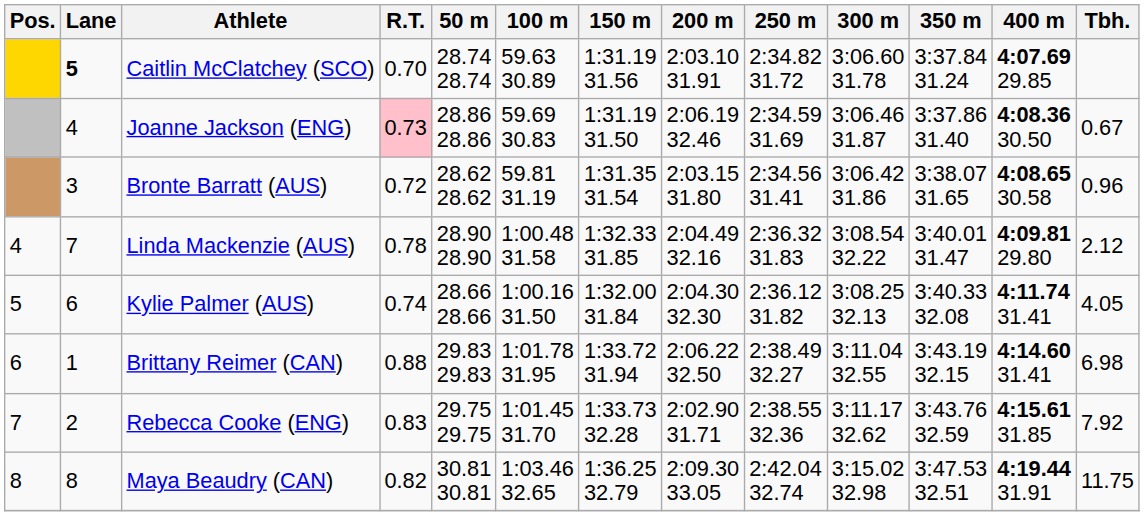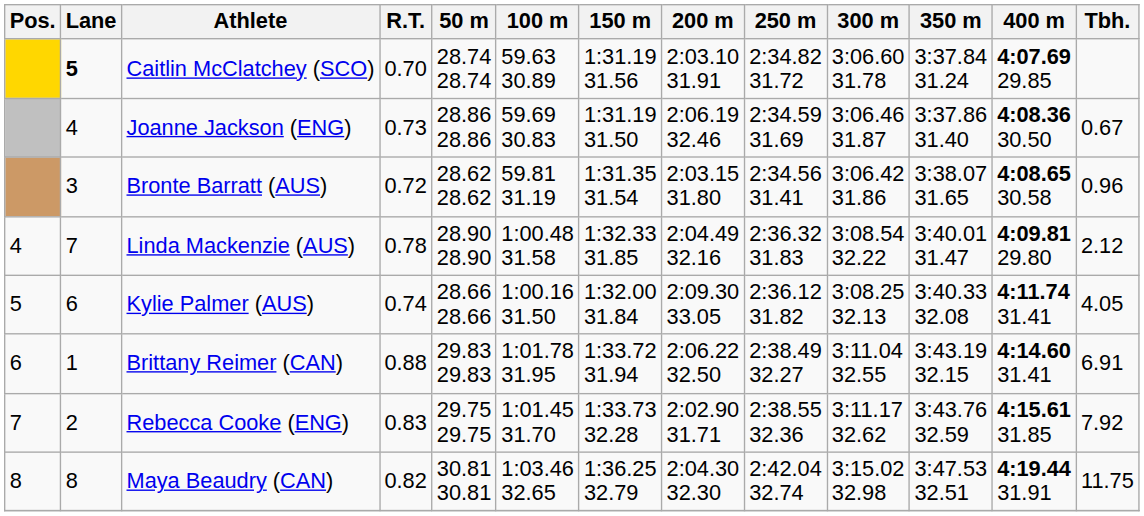Joanne Jackson (ENG) | R.T.: pink background -> no background
Kylie Palmer (AUS) | 200 m: 2:04.30 32.30 -> 2:09.30 33.05
Brittany Reimer (CAN) | Tbh.: 6.98 -> 6.91
Maya Beaudry (CAN) | 200 m: 2:09.30 33.05 -> 2:04.30 32.30
